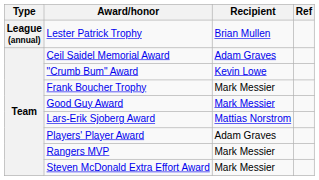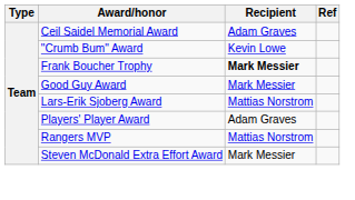- row: League (annual) | Lester Patrick Trophy | Brian Mullen
Frank Boucher Trophy | Recipient: normal -> bold
Rangers MVP | Recipient: Mark Messier -> Mattias Norstrom
